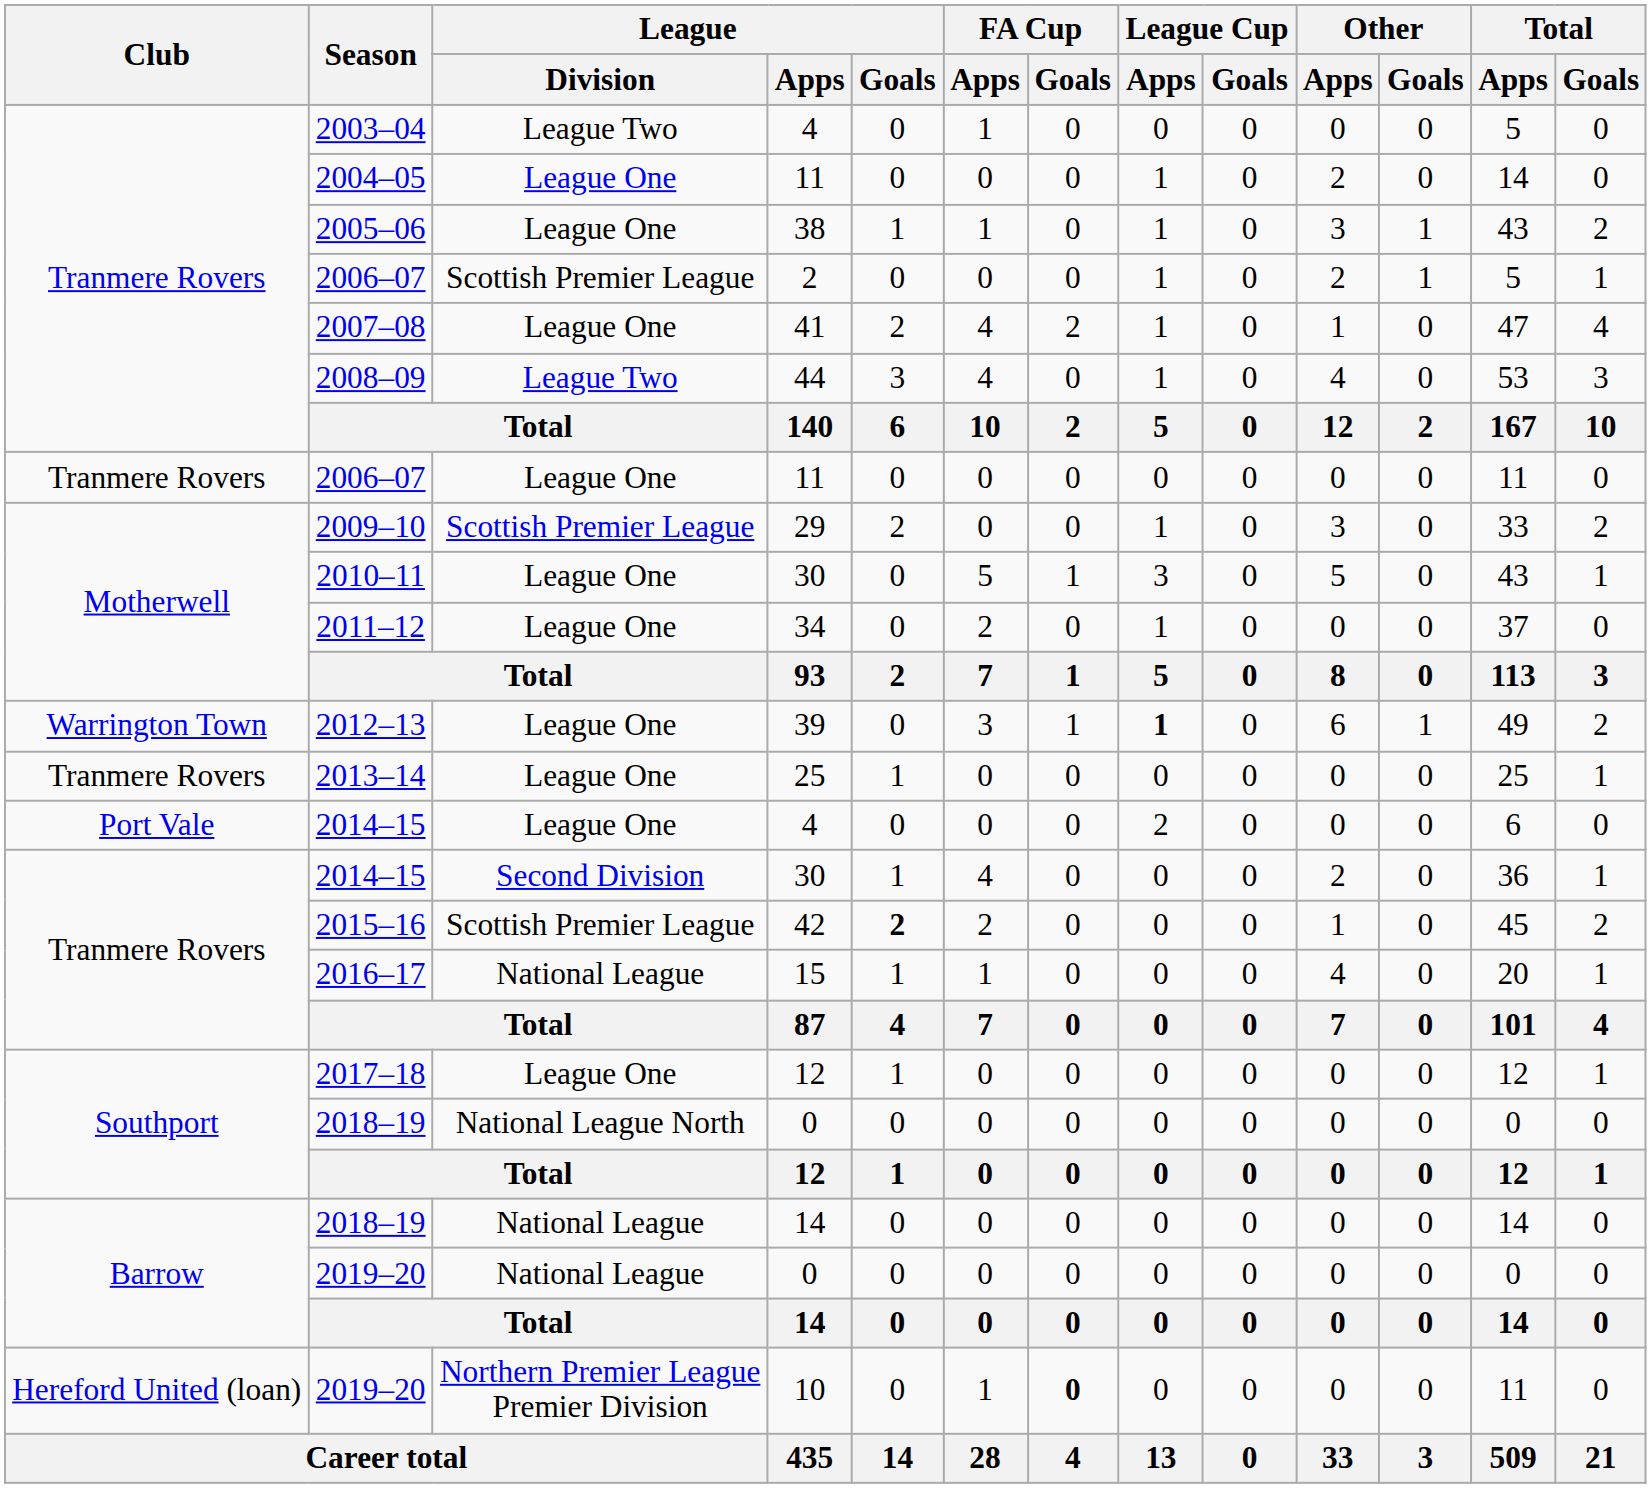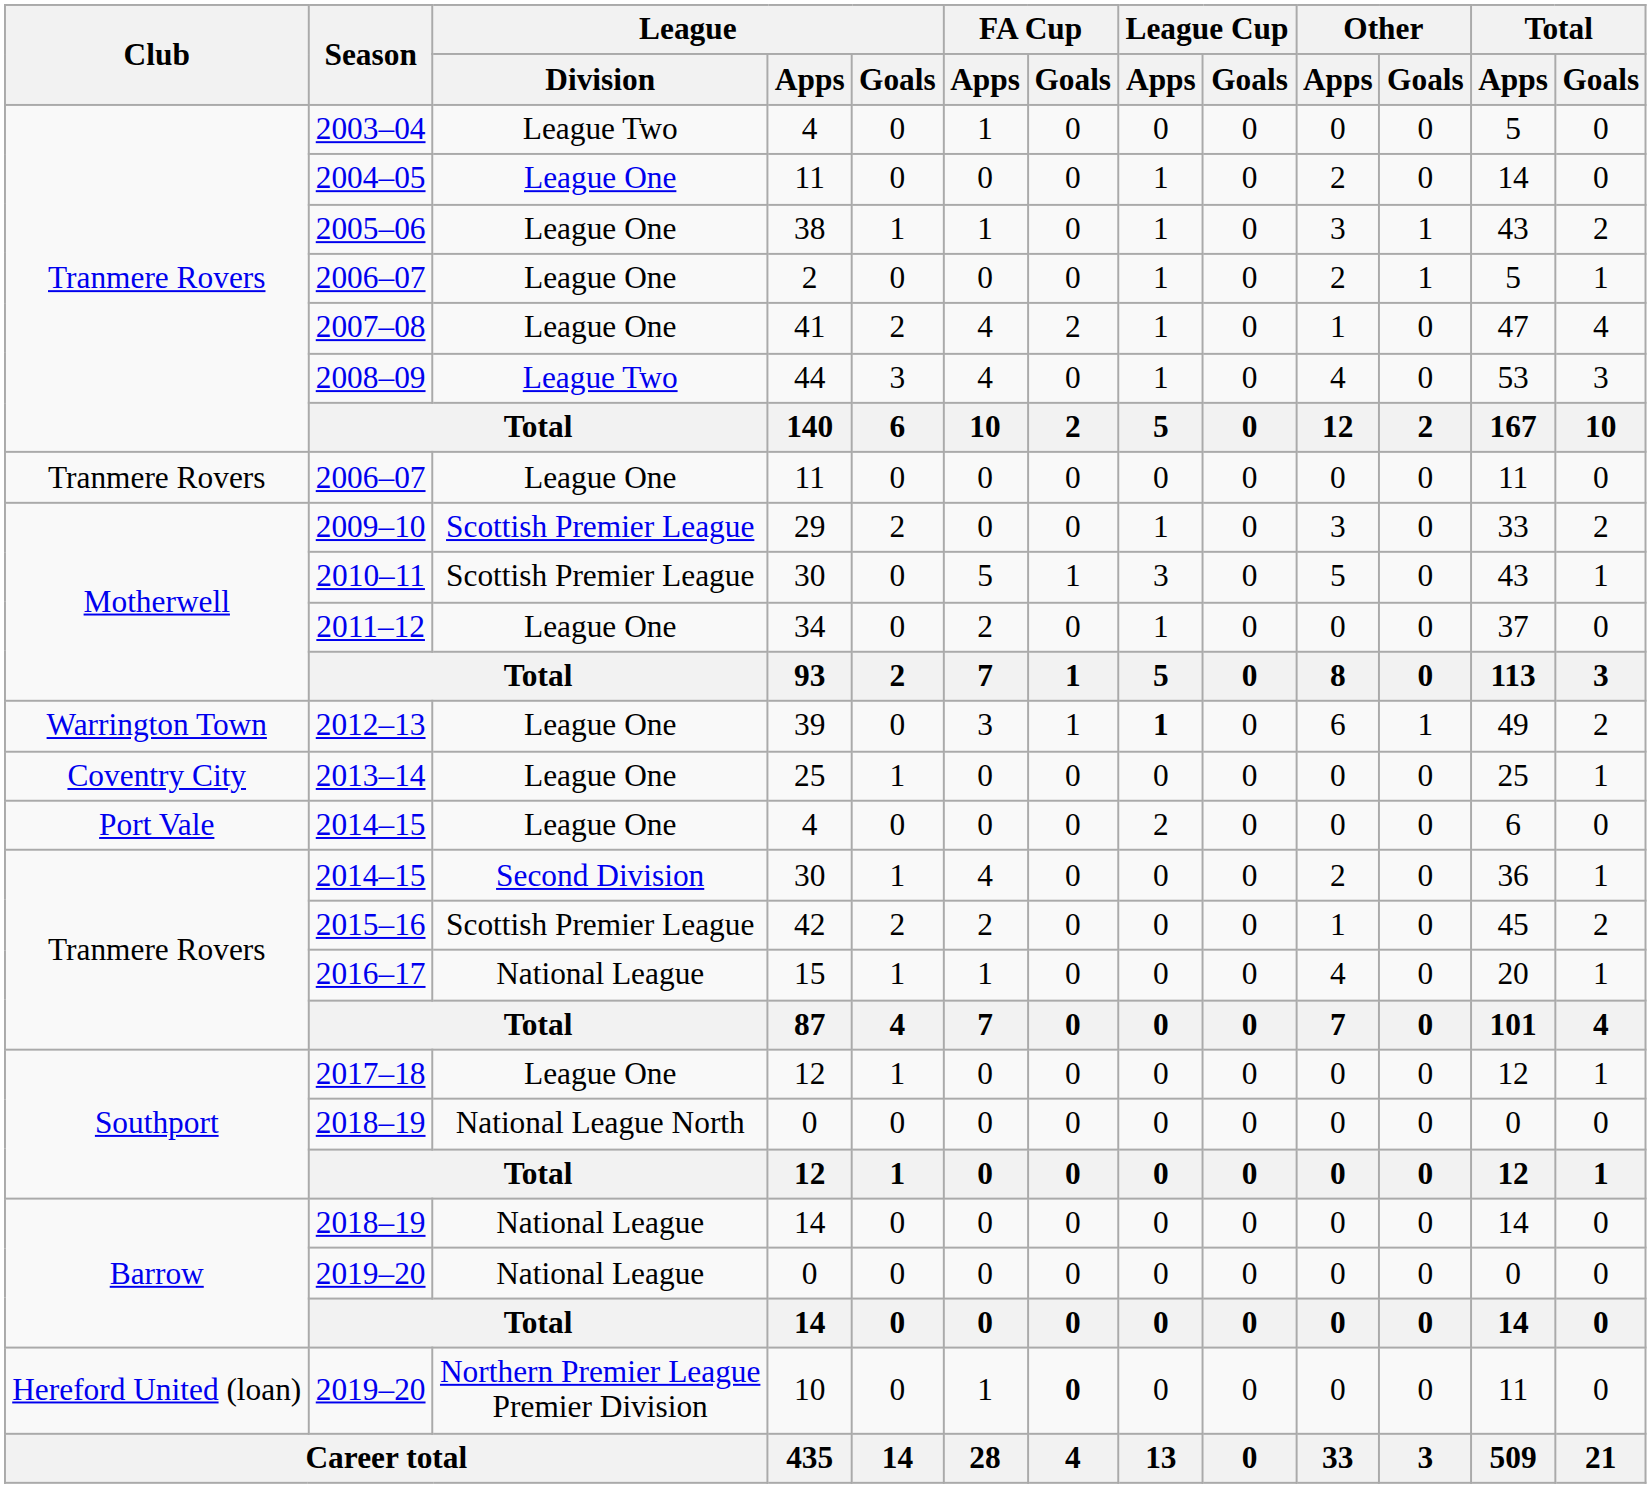2006–07 / 2 | League / Division: Scottish Premier League -> League One
2010–11 | League / Division: League One -> Scottish Premier League
2013–14 | Club: Tranmere Rovers -> Coventry City
2015–16 | League / Goals: bold -> normal
